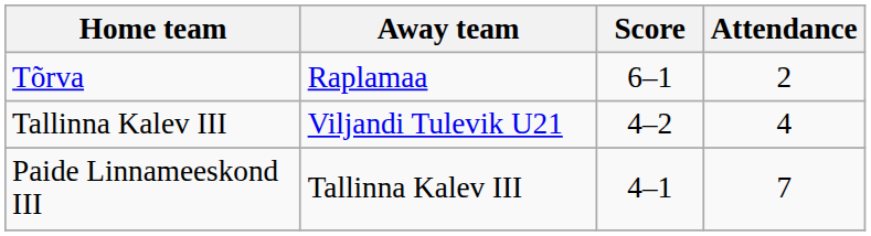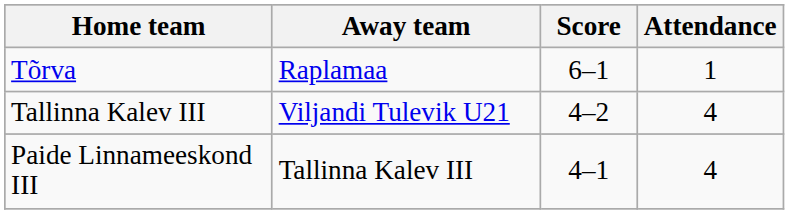Tõrva | Attendance: 2 -> 1
Paide Linnameeskond III | Attendance: 7 -> 4
